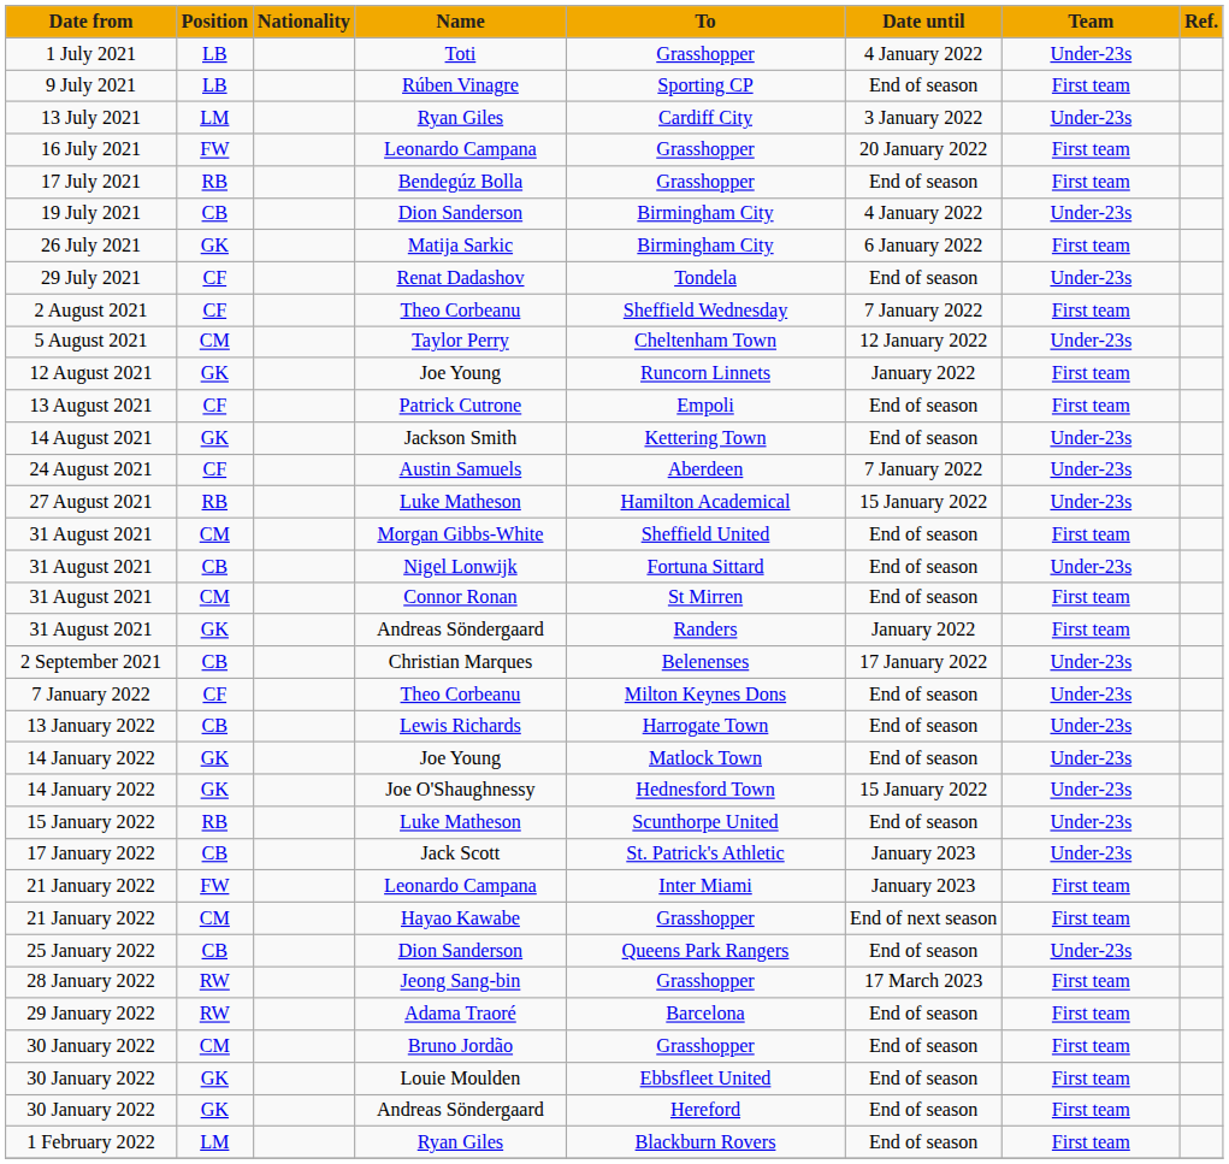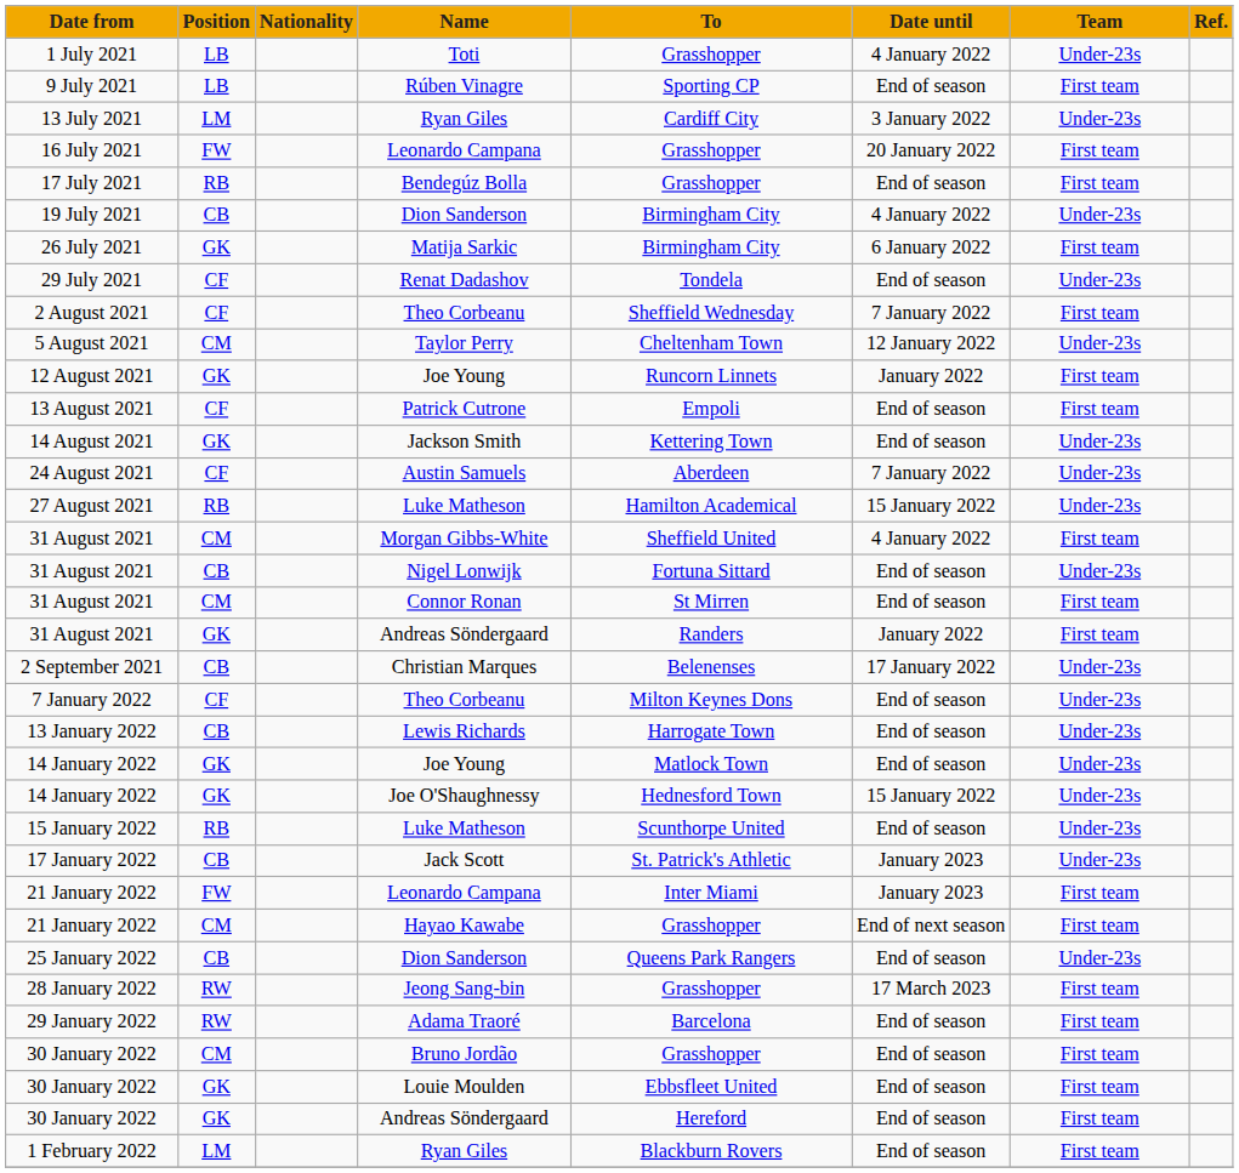31 August 2021 / Morgan Gibbs-White | Date until: End of season -> 4 January 2022
